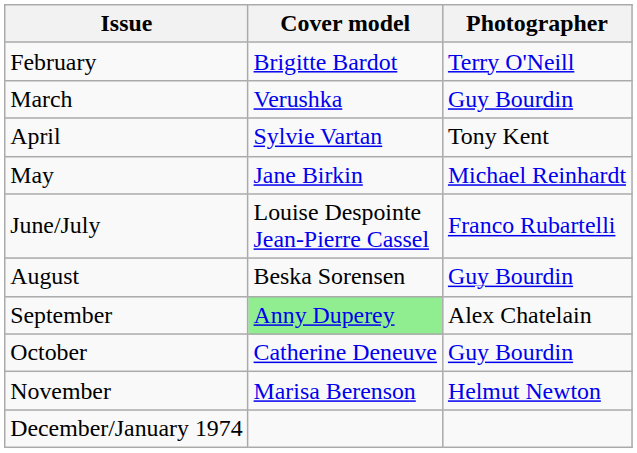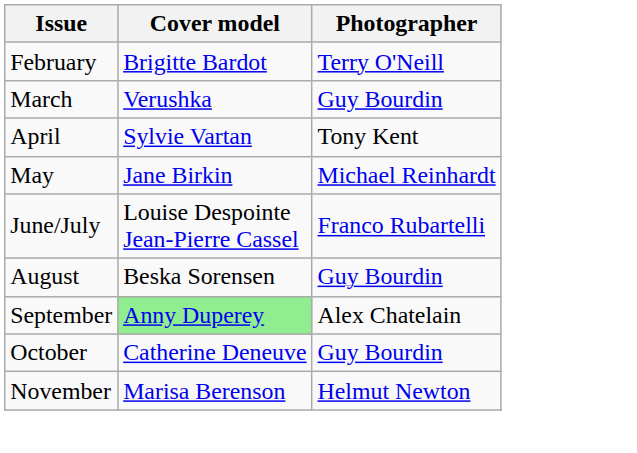- row: December/January 1974
